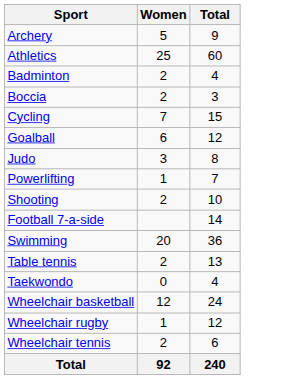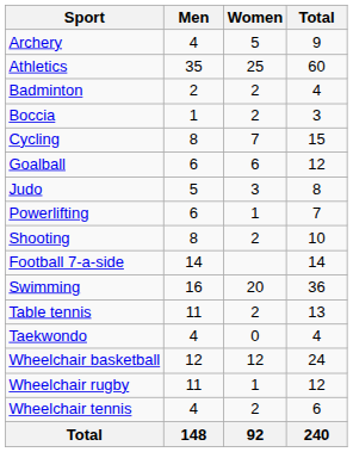+ column: Men | 4 | 35 | 2 | 1 | 8 | 6 | 5 | 6 | 8 | 14 | 16 | 11 | 4 | 12 | 11 | 4 | 148
